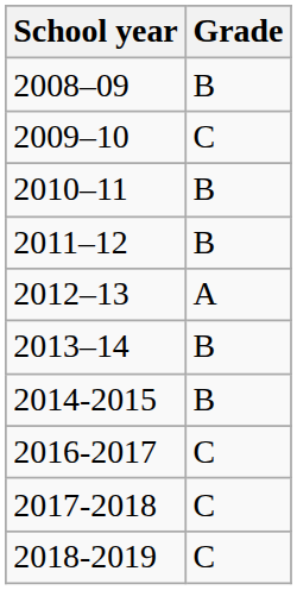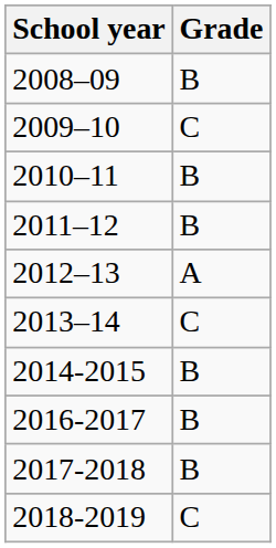2013–14 | Grade: B -> C
2016-2017 | Grade: C -> B
2017-2018 | Grade: C -> B
